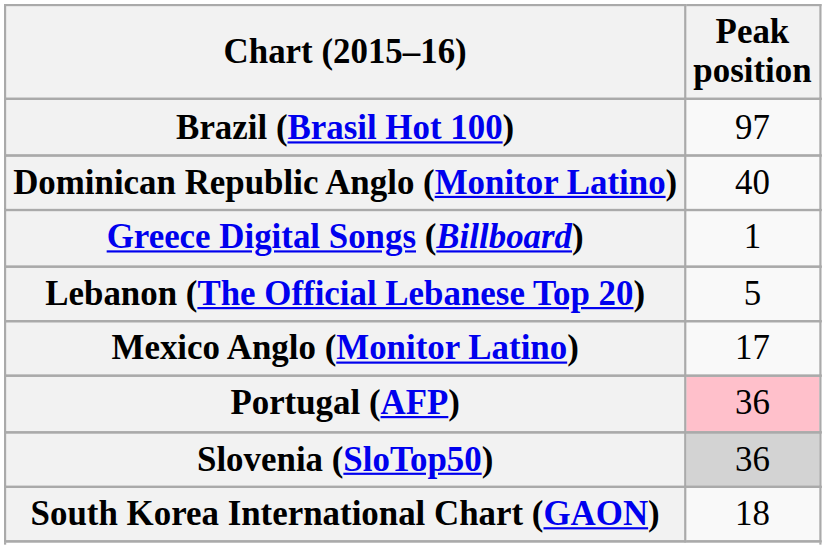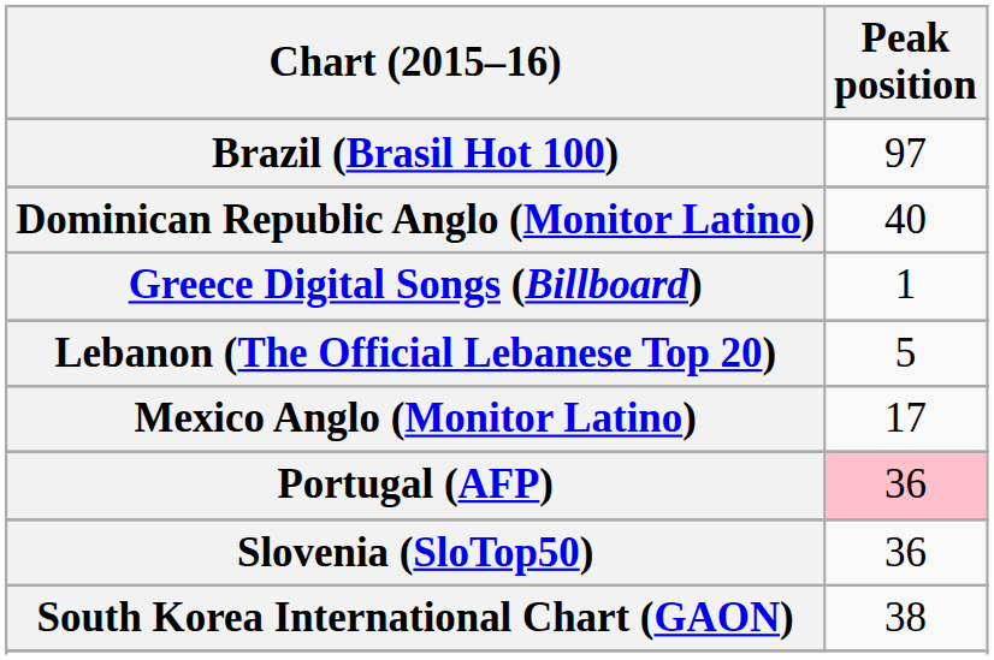Slovenia (SloTop50) | Peak position: lightgrey background -> no background
South Korea International Chart (GAON) | Peak position: 18 -> 38
